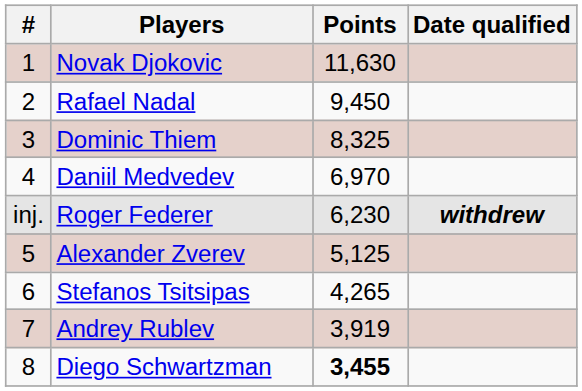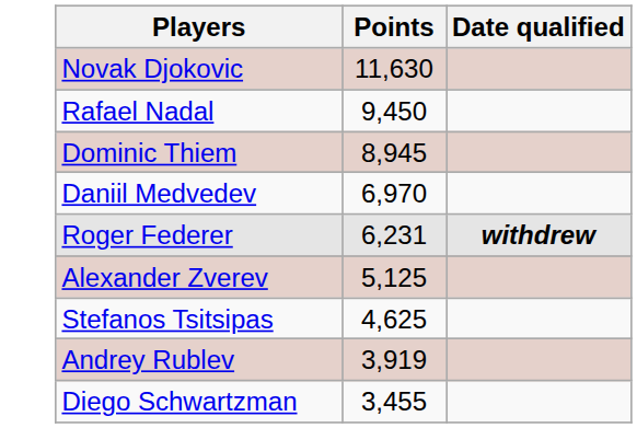- column: # | 1 | 2 | 3 | 4 | inj. | 5 | 6 | 7 | 8
Dominic Thiem | Points: 8,325 -> 8,945
Roger Federer | Points: 6,230 -> 6,231
Stefanos Tsitsipas | Points: 4,265 -> 4,625
Diego Schwartzman | Points: bold -> normal
